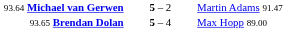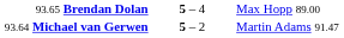rows swapped: 93.65 Brendan Dolan <-> 93.64 Michael van Gerwen
